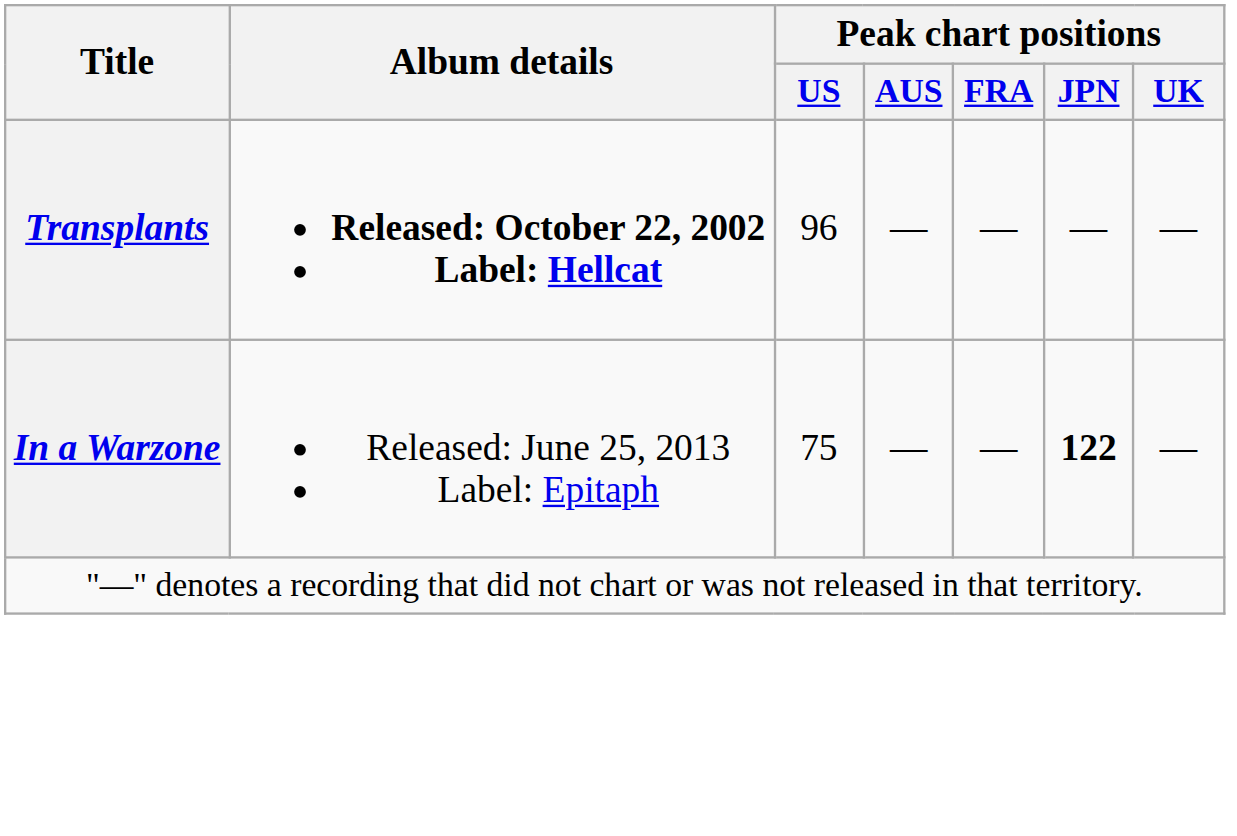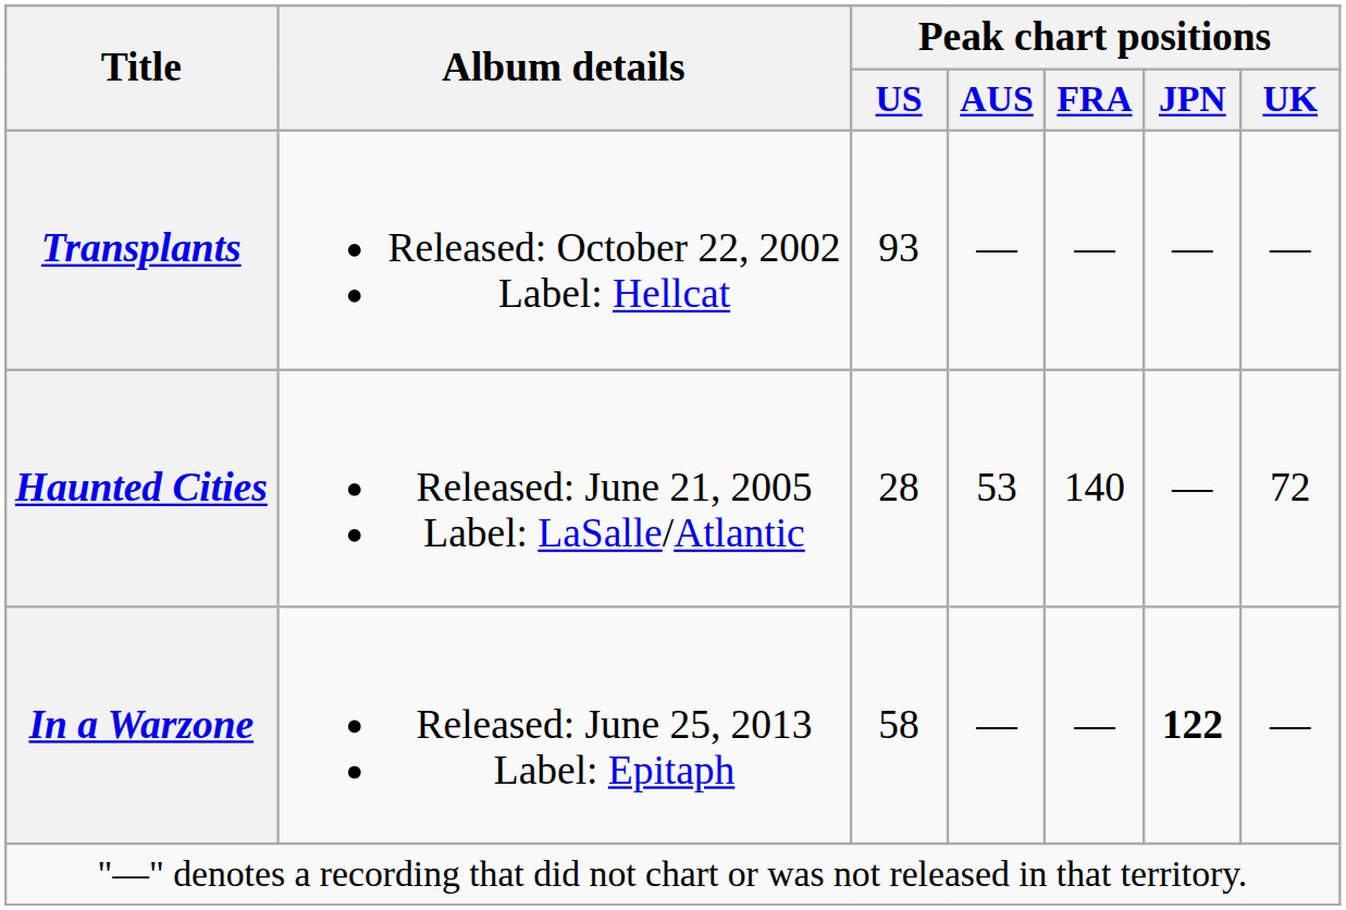Transplants | Album details: bold -> normal
Transplants | Peak chart positions / US: 96 -> 93
+ row: Haunted Cities | Released: June 21, 2005 Label: LaSalle/Atlantic | 28 | 53 | 140 | — | 72
In a Warzone | Peak chart positions / US: 75 -> 58
